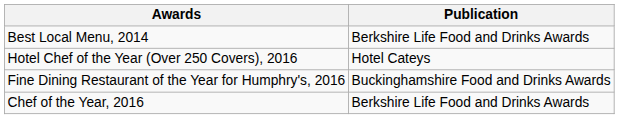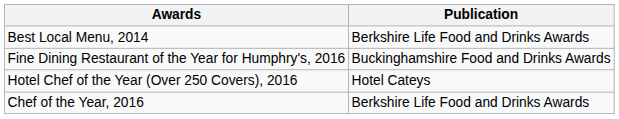rows swapped: Hotel Chef of the Year (Over 250 Covers), 2016 <-> Fine Dining Restaurant of the Year for Humphry's, 2016
